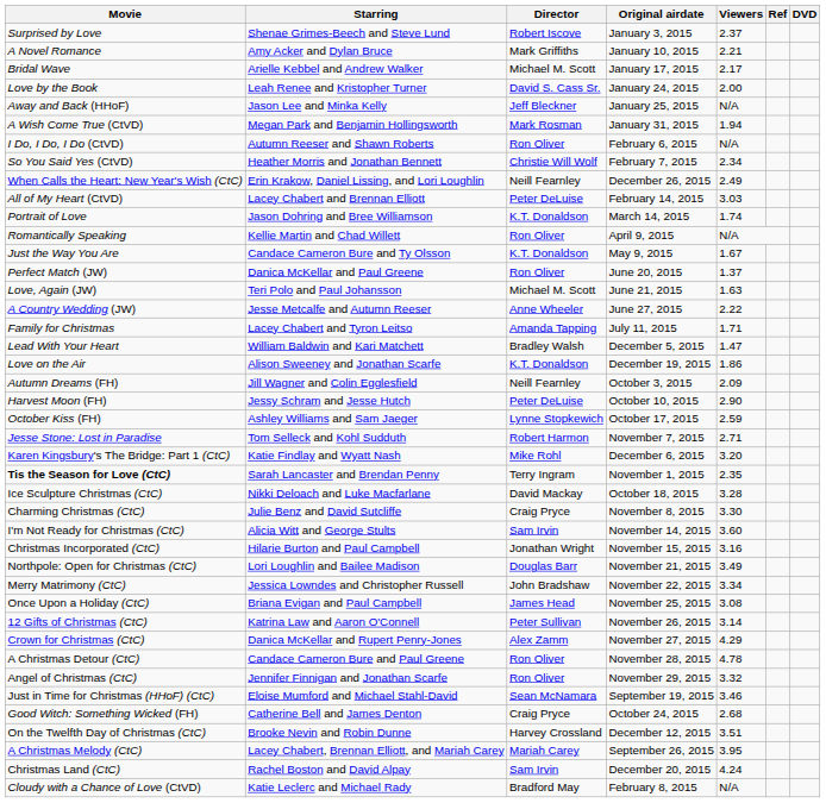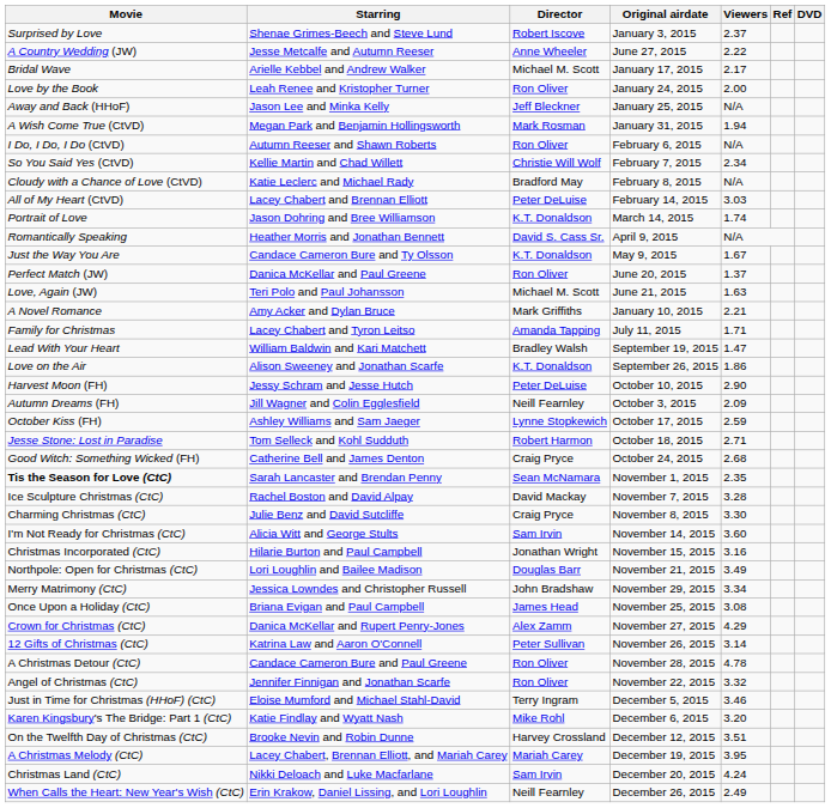rows swapped: A Novel Romance <-> A Country Wedding (JW)
Love by the Book | Director: David S. Cass Sr. -> Ron Oliver
So You Said Yes (CtVD) | Starring: Heather Morris and Jonathan Bennett -> Kellie Martin and Chad Willett
rows swapped: Cloudy with a Chance of Love (CtVD) <-> When Calls the Heart: New Year's Wish (CtC)
Romantically Speaking | Starring: Kellie Martin and Chad Willett -> Heather Morris and Jonathan Bennett
Romantically Speaking | Director: Ron Oliver -> David S. Cass Sr.
Lead With Your Heart | Original airdate: December 5, 2015 -> September 19, 2015
Love on the Air | Original airdate: December 19, 2015 -> September 26, 2015
rows swapped: Autumn Dreams (FH) <-> Harvest Moon (FH)
Jesse Stone: Lost in Paradise | Original airdate: November 7, 2015 -> October 18, 2015
rows swapped: Good Witch: Something Wicked (FH) <-> Karen Kingsbury's The Bridge: Part 1 (CtC)
Tis the Season for Love (CtC) | Director: Terry Ingram -> Sean McNamara
Ice Sculpture Christmas (CtC) | Starring: Nikki Deloach and Luke Macfarlane -> Rachel Boston and David Alpay
Ice Sculpture Christmas (CtC) | Original airdate: October 18, 2015 -> November 7, 2015
Merry Matrimony (CtC) | Original airdate: November 22, 2015 -> November 29, 2015
rows swapped: 12 Gifts of Christmas (CtC) <-> Crown for Christmas (CtC)
Angel of Christmas (CtC) | Original airdate: November 29, 2015 -> November 22, 2015
Just in Time for Christmas (HHoF) (CtC) | Director: Sean McNamara -> Terry Ingram
Just in Time for Christmas (HHoF) (CtC) | Original airdate: September 19, 2015 -> December 5, 2015
A Christmas Melody (CtC) | Original airdate: September 26, 2015 -> December 19, 2015
Christmas Land (CtC) | Starring: Rachel Boston and David Alpay -> Nikki Deloach and Luke Macfarlane
